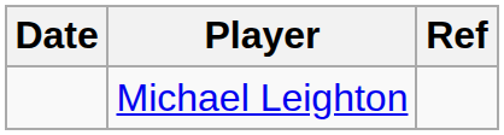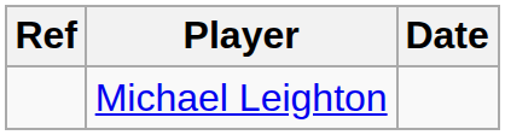columns swapped: Date <-> Ref
